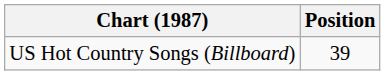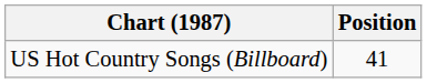US Hot Country Songs (Billboard) | Position: 39 -> 41
